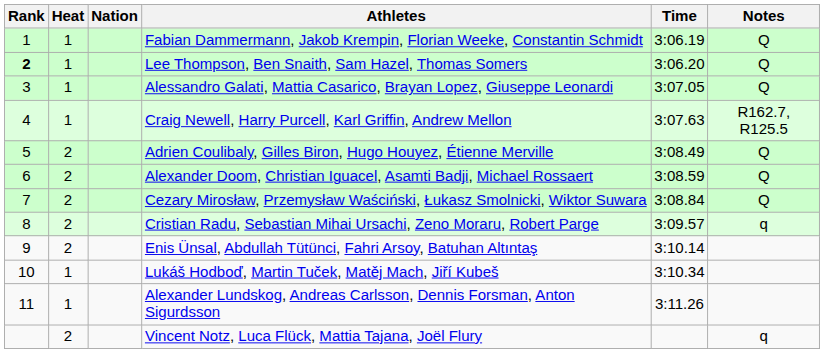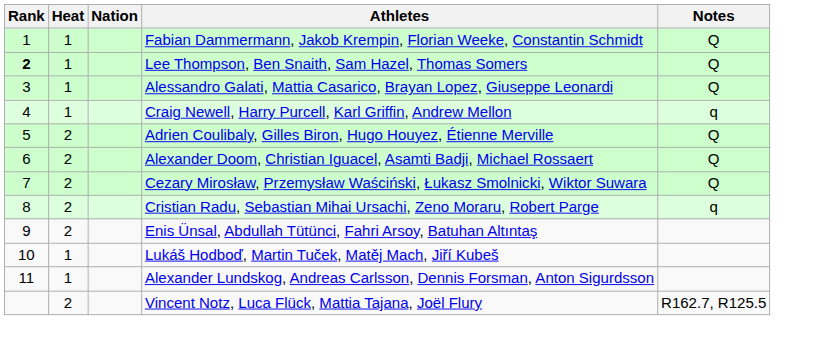- column: Time | 3:06.19 | 3:06.20 | 3:07.05 | 3:07.63 | 3:08.49 | 3:08.59 | 3:08.84 | 3:09.57 | 3:10.14 | 3:10.34 | 3:11.26
Craig Newell, Harry Purcell, Karl Griffin, Andrew Mellon | Notes: R162.7, R125.5 -> q
Vincent Notz, Luca Flück, Mattia Tajana, Joël Flury | Notes: q -> R162.7, R125.5
